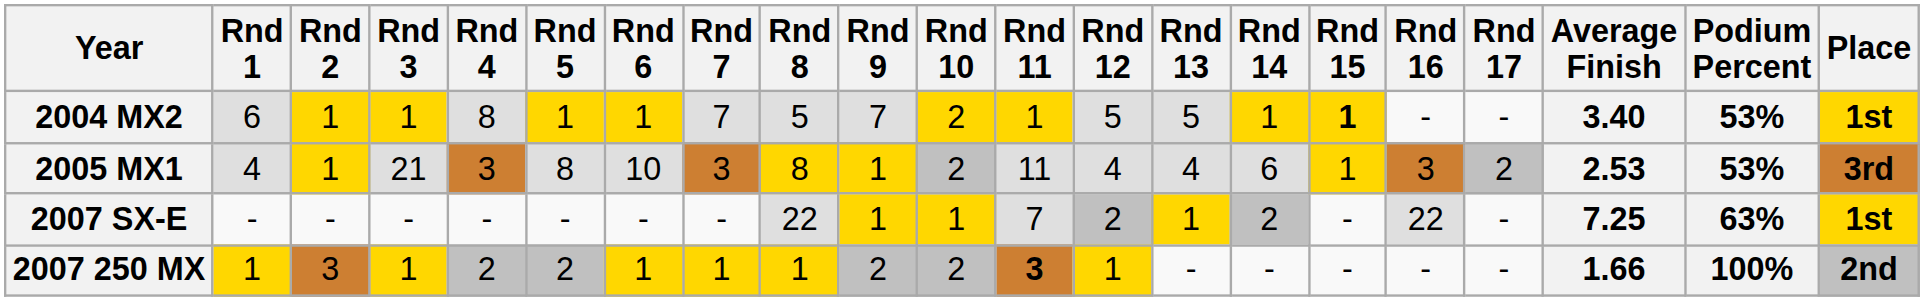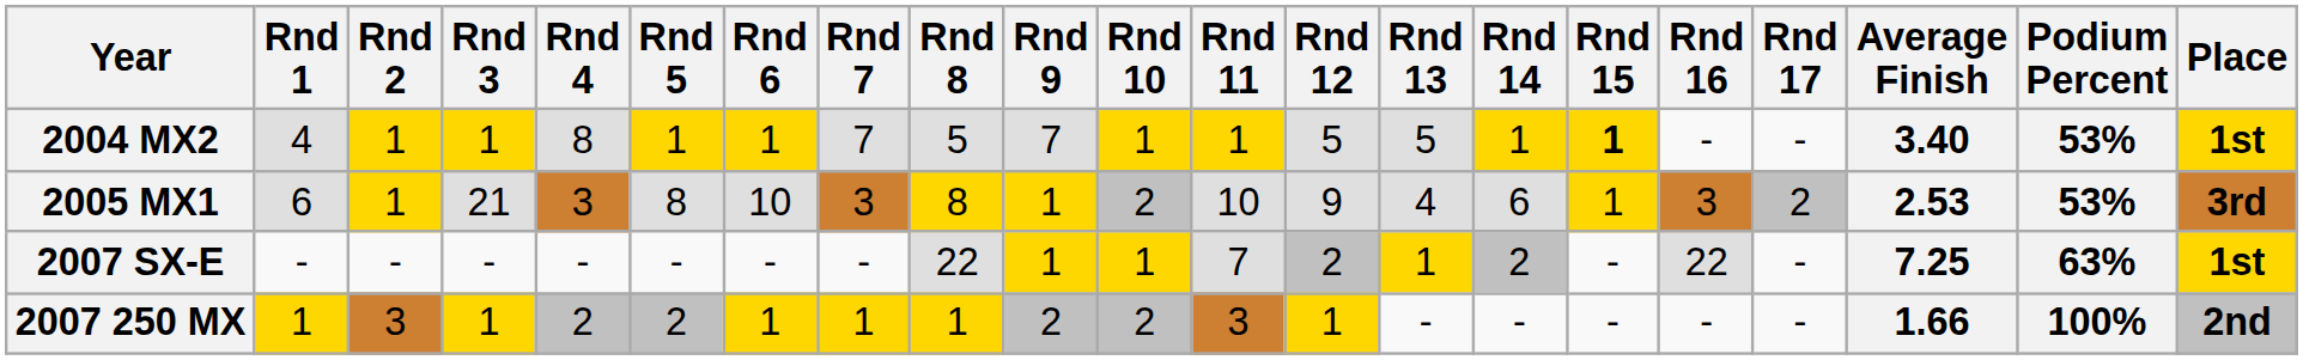2004 MX2 | Rnd 1: 6 -> 4
2004 MX2 | Rnd 10: 2 -> 1
2005 MX1 | Rnd 1: 4 -> 6
2005 MX1 | Rnd 11: 11 -> 10
2005 MX1 | Rnd 12: 4 -> 9
2007 250 MX | Rnd 11: bold -> normal
